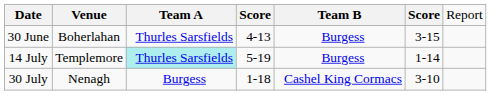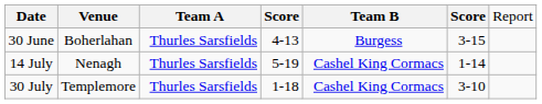14 July | column 2: Templemore -> Nenagh
14 July | column 3: paleturquoise background -> no background
14 July | column 5: Burgess -> Cashel King Cormacs
30 July | column 2: Nenagh -> Templemore
30 July | column 3: Burgess -> Thurles Sarsfields
